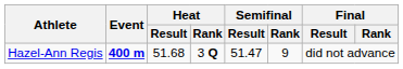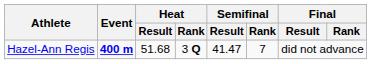Hazel-Ann Regis | Semifinal / Result: 51.47 -> 41.47
Hazel-Ann Regis | Semifinal / Rank: 9 -> 7
